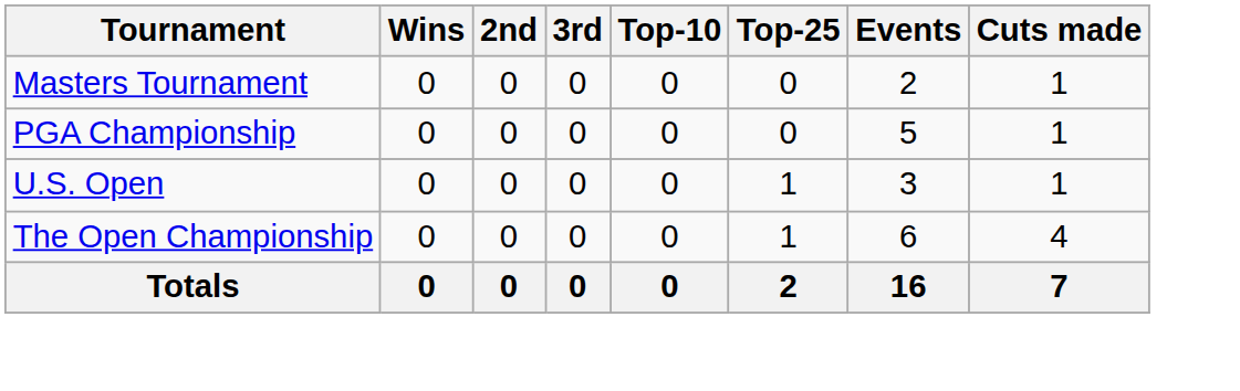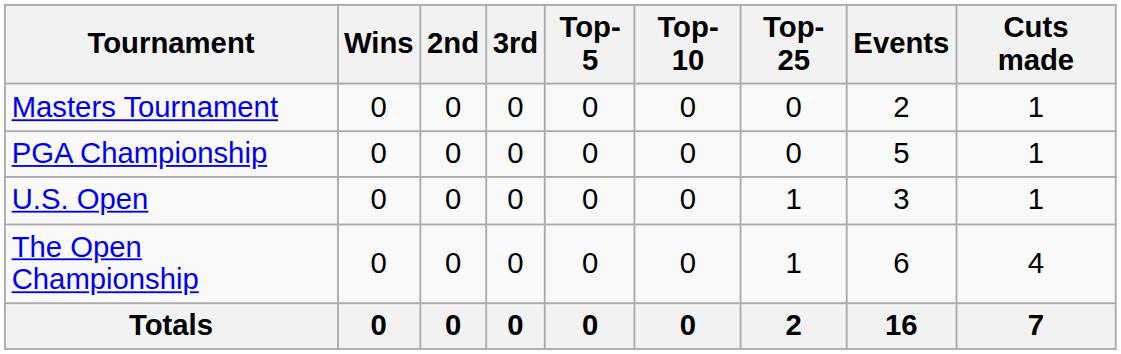+ column: Top-5 | 0 | 0 | 0 | 0 | 0
